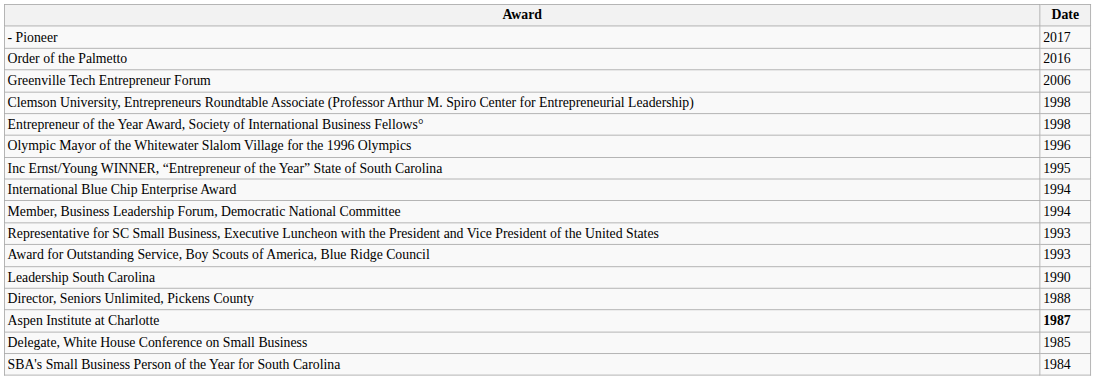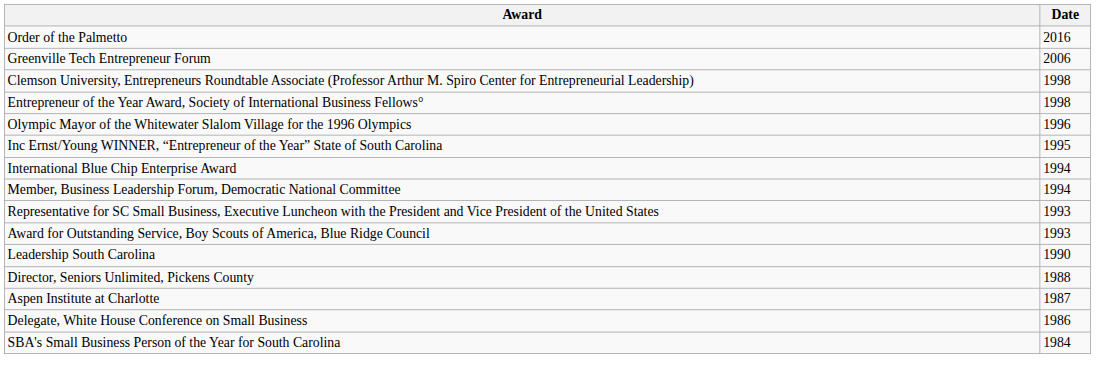- row: - Pioneer | 2017
Aspen Institute at Charlotte | Date: bold -> normal
Delegate, White House Conference on Small Business | Date: 1985 -> 1986
